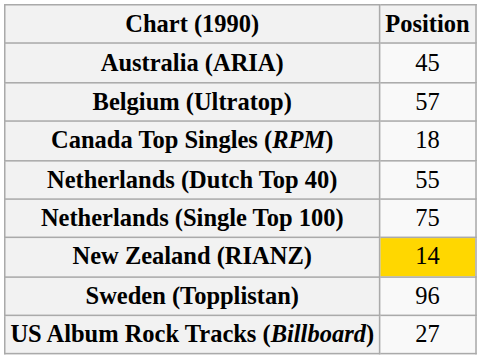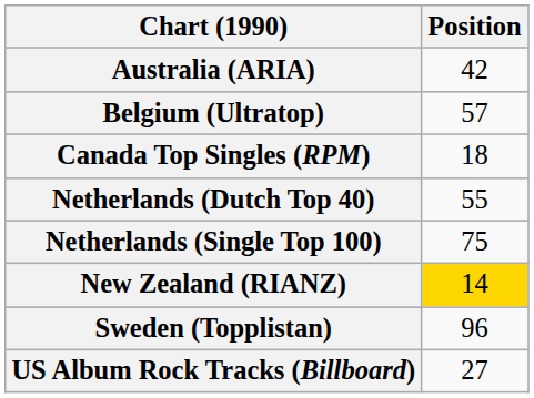Australia (ARIA) | Position: 45 -> 42
